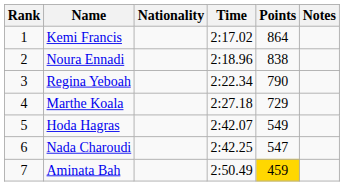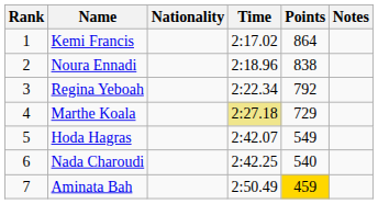Regina Yeboah | Points: 790 -> 792
Marthe Koala | Time: no background -> khaki background
Nada Charoudi | Points: 547 -> 540
